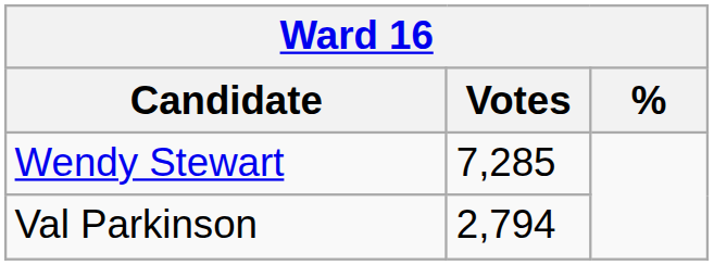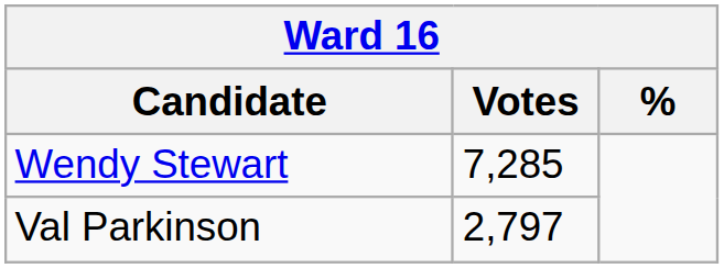Val Parkinson | Votes: 2,794 -> 2,797
